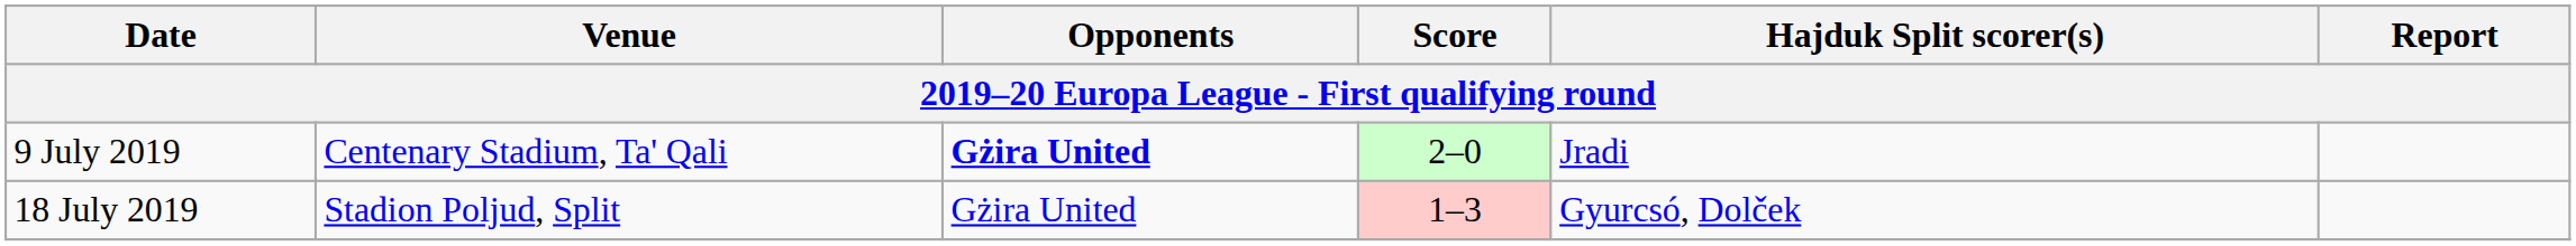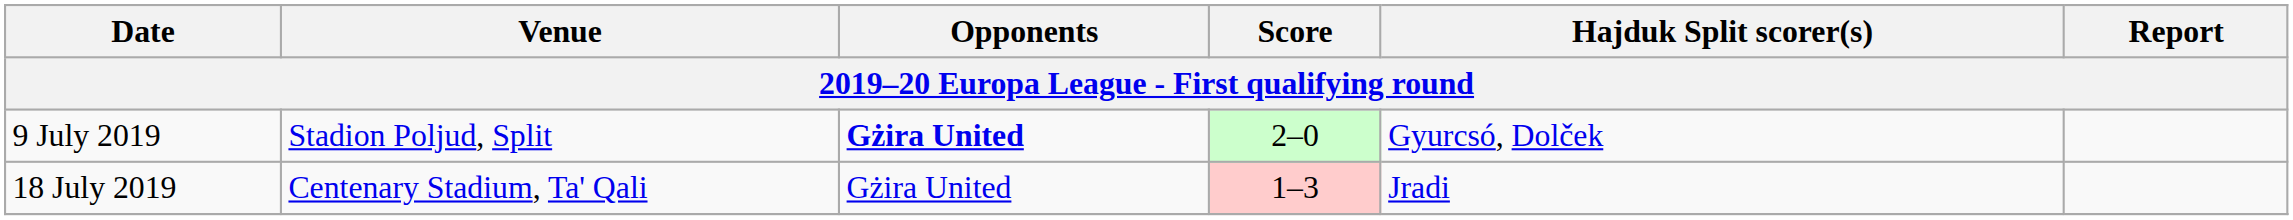9 July 2019 | Venue: Centenary Stadium, Ta' Qali -> Stadion Poljud, Split
9 July 2019 | Hajduk Split scorer(s): Jradi -> Gyurcsó, Dolček
18 July 2019 | Venue: Stadion Poljud, Split -> Centenary Stadium, Ta' Qali
18 July 2019 | Hajduk Split scorer(s): Gyurcsó, Dolček -> Jradi
